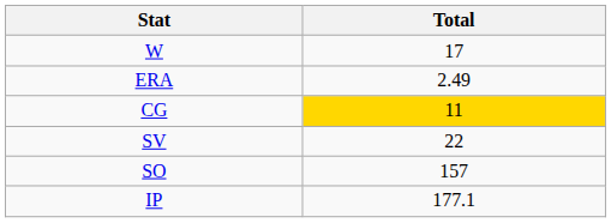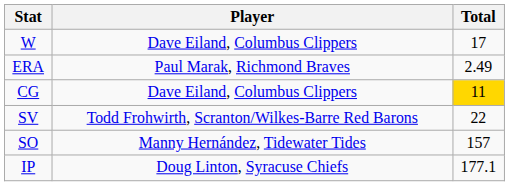+ column: Player | Dave Eiland, Columbus Clippers | Paul Marak, Richmond Braves | Dave Eiland, Columbus Clippers | Todd Frohwirth, Scranton/Wilkes-Barre Red Barons | Manny Hernández, Tidewater Tides | Doug Linton, Syracuse Chiefs
